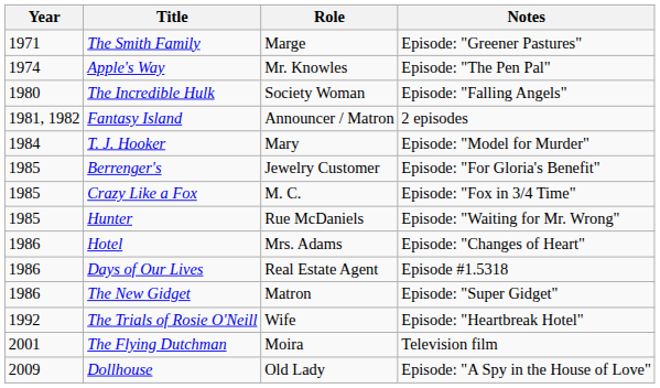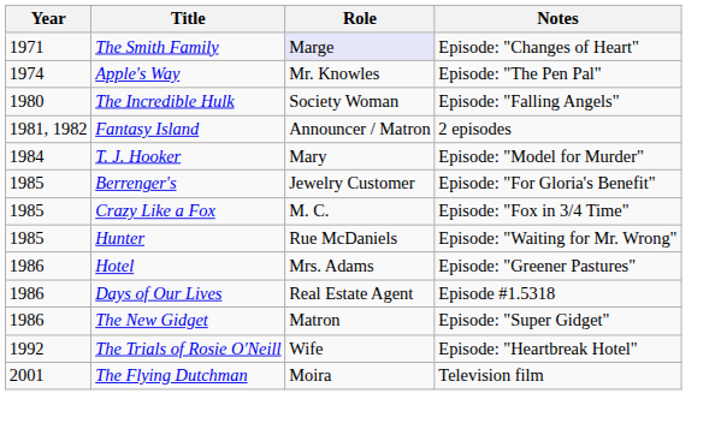The Smith Family | Role: no background -> lavender background
The Smith Family | Notes: Episode: "Greener Pastures" -> Episode: "Changes of Heart"
Hotel | Notes: Episode: "Changes of Heart" -> Episode: "Greener Pastures"
- row: 2009 | Dollhouse | Old Lady | Episode: "A Spy in the House of Love"
